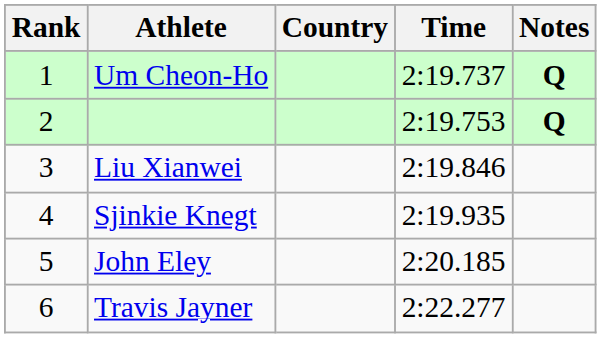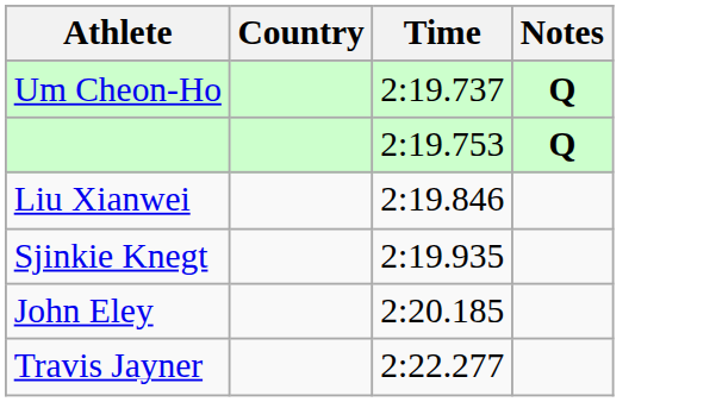- column: Rank | 1 | 2 | 3 | 4 | 5 | 6
